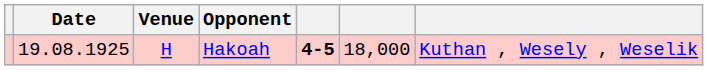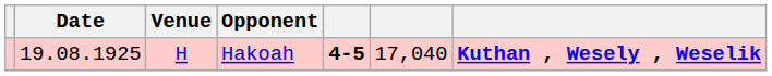Hakoah | column 6: 18,000 -> 17,040
Hakoah | column 7: normal -> bold
